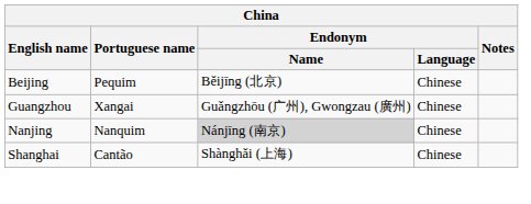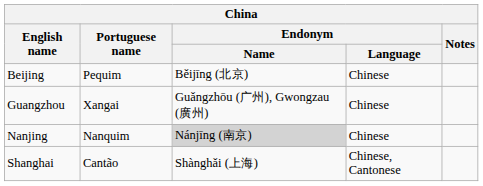Shanghai | Endonym / Language: Chinese -> Chinese, Cantonese
